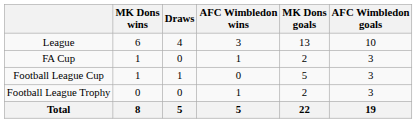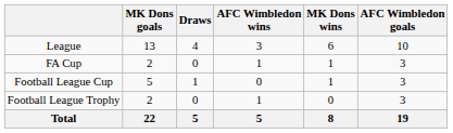columns swapped: MK Dons wins <-> MK Dons goals
